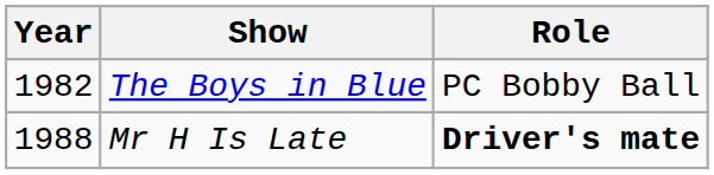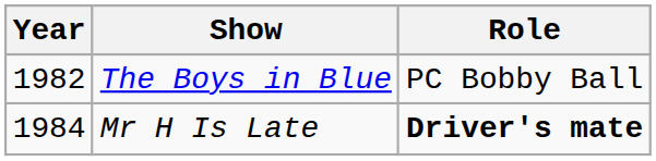Mr H Is Late | Year: 1988 -> 1984
